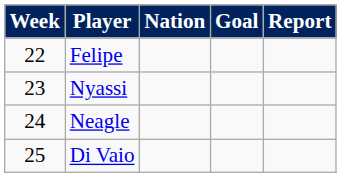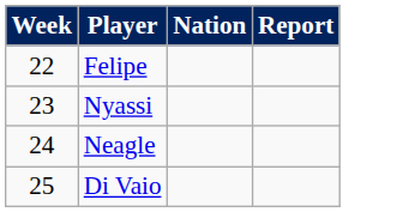- column: Goal
